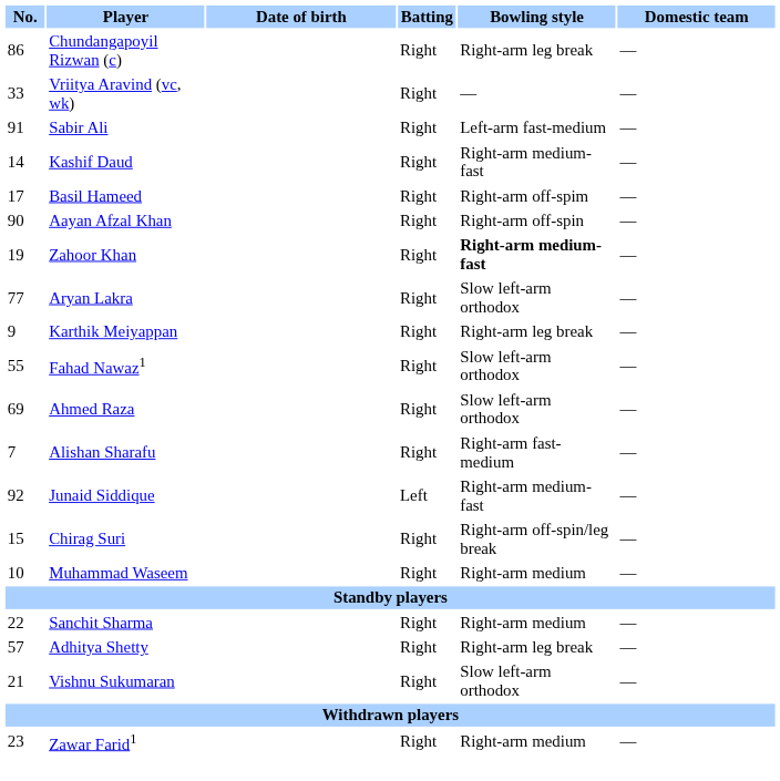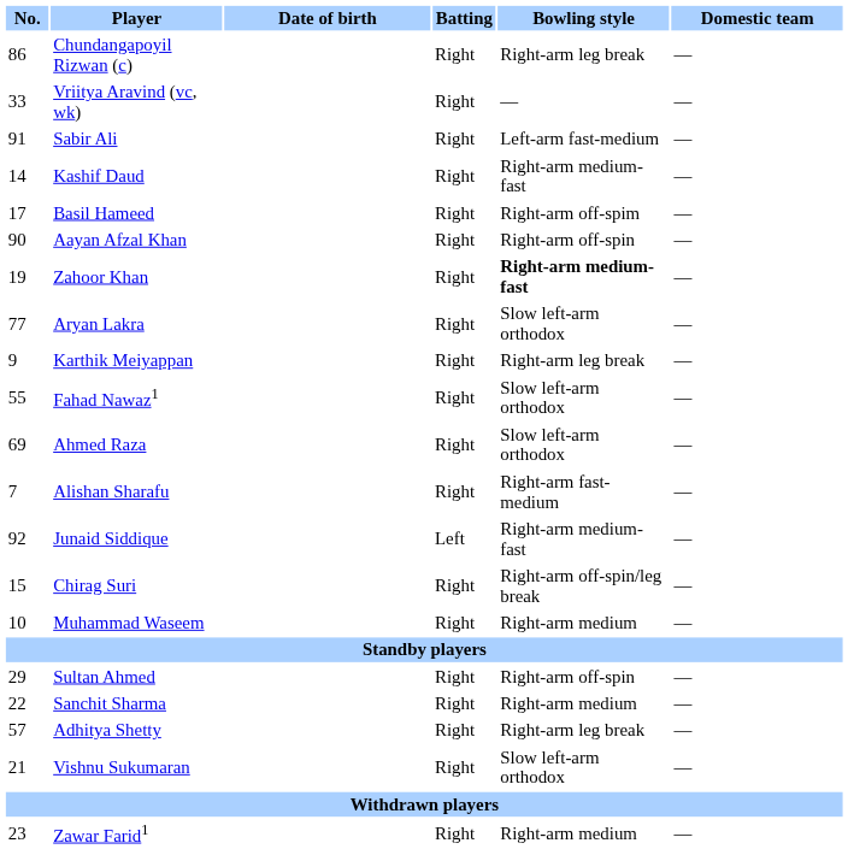+ row: 29 | Sultan Ahmed | Right | Right-arm off-spin | —
